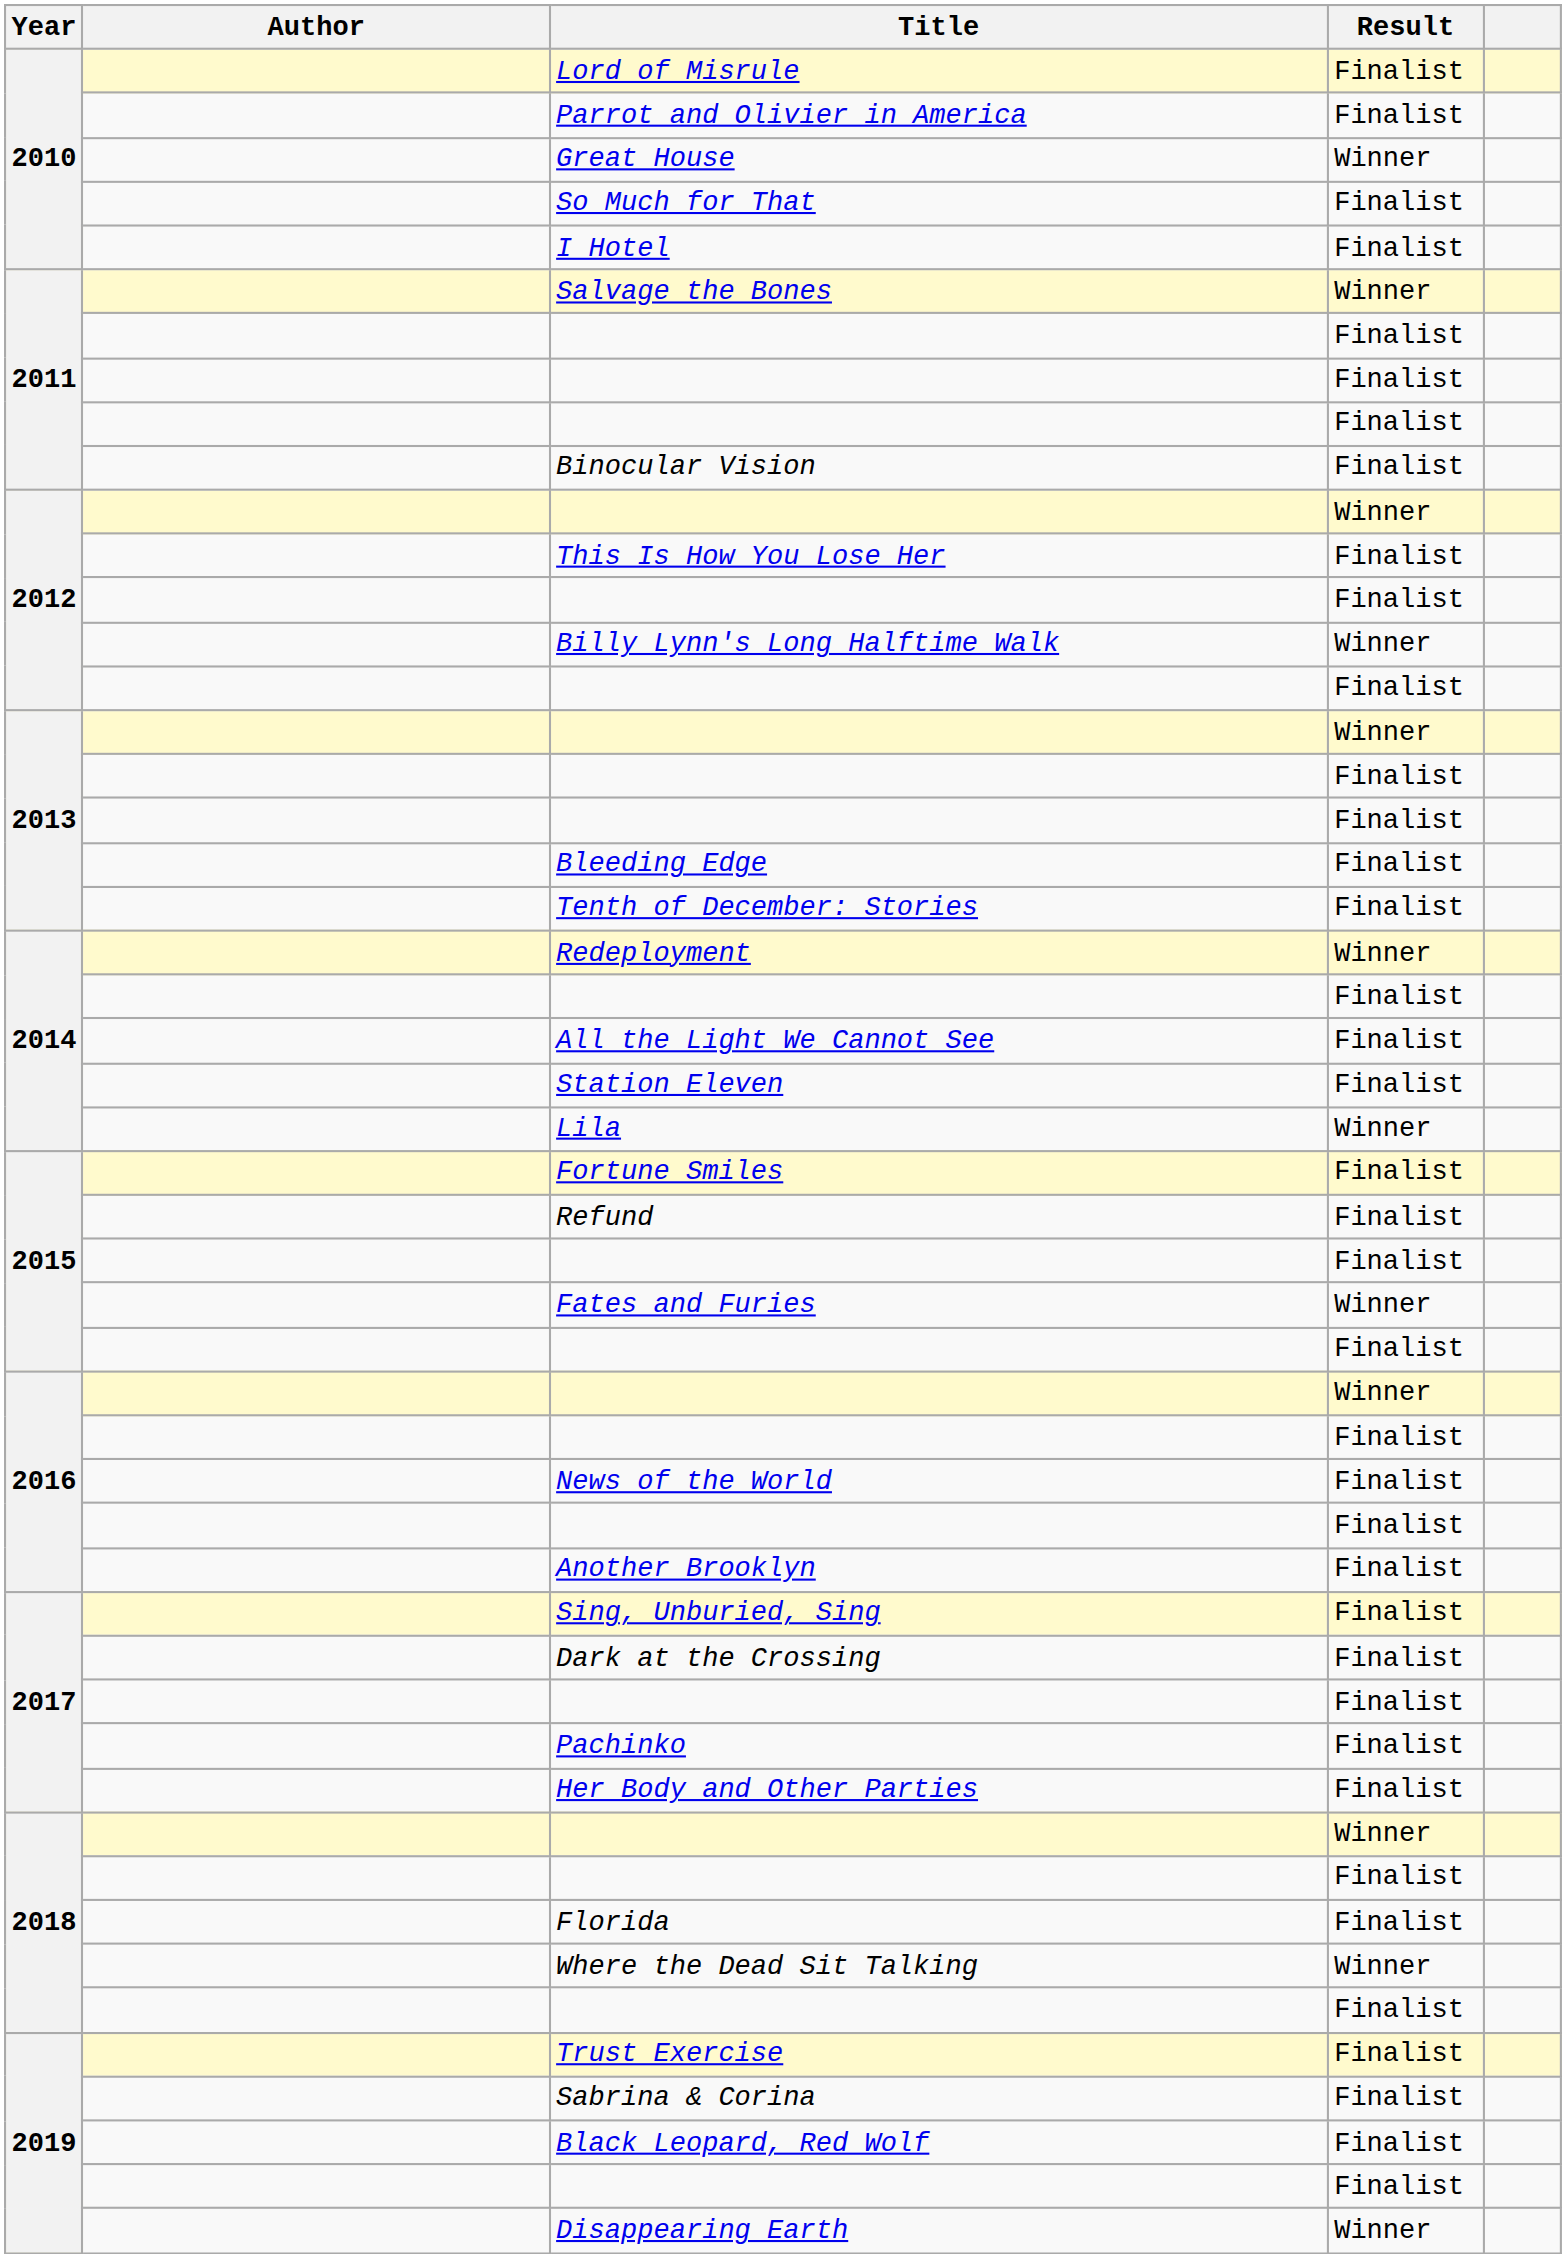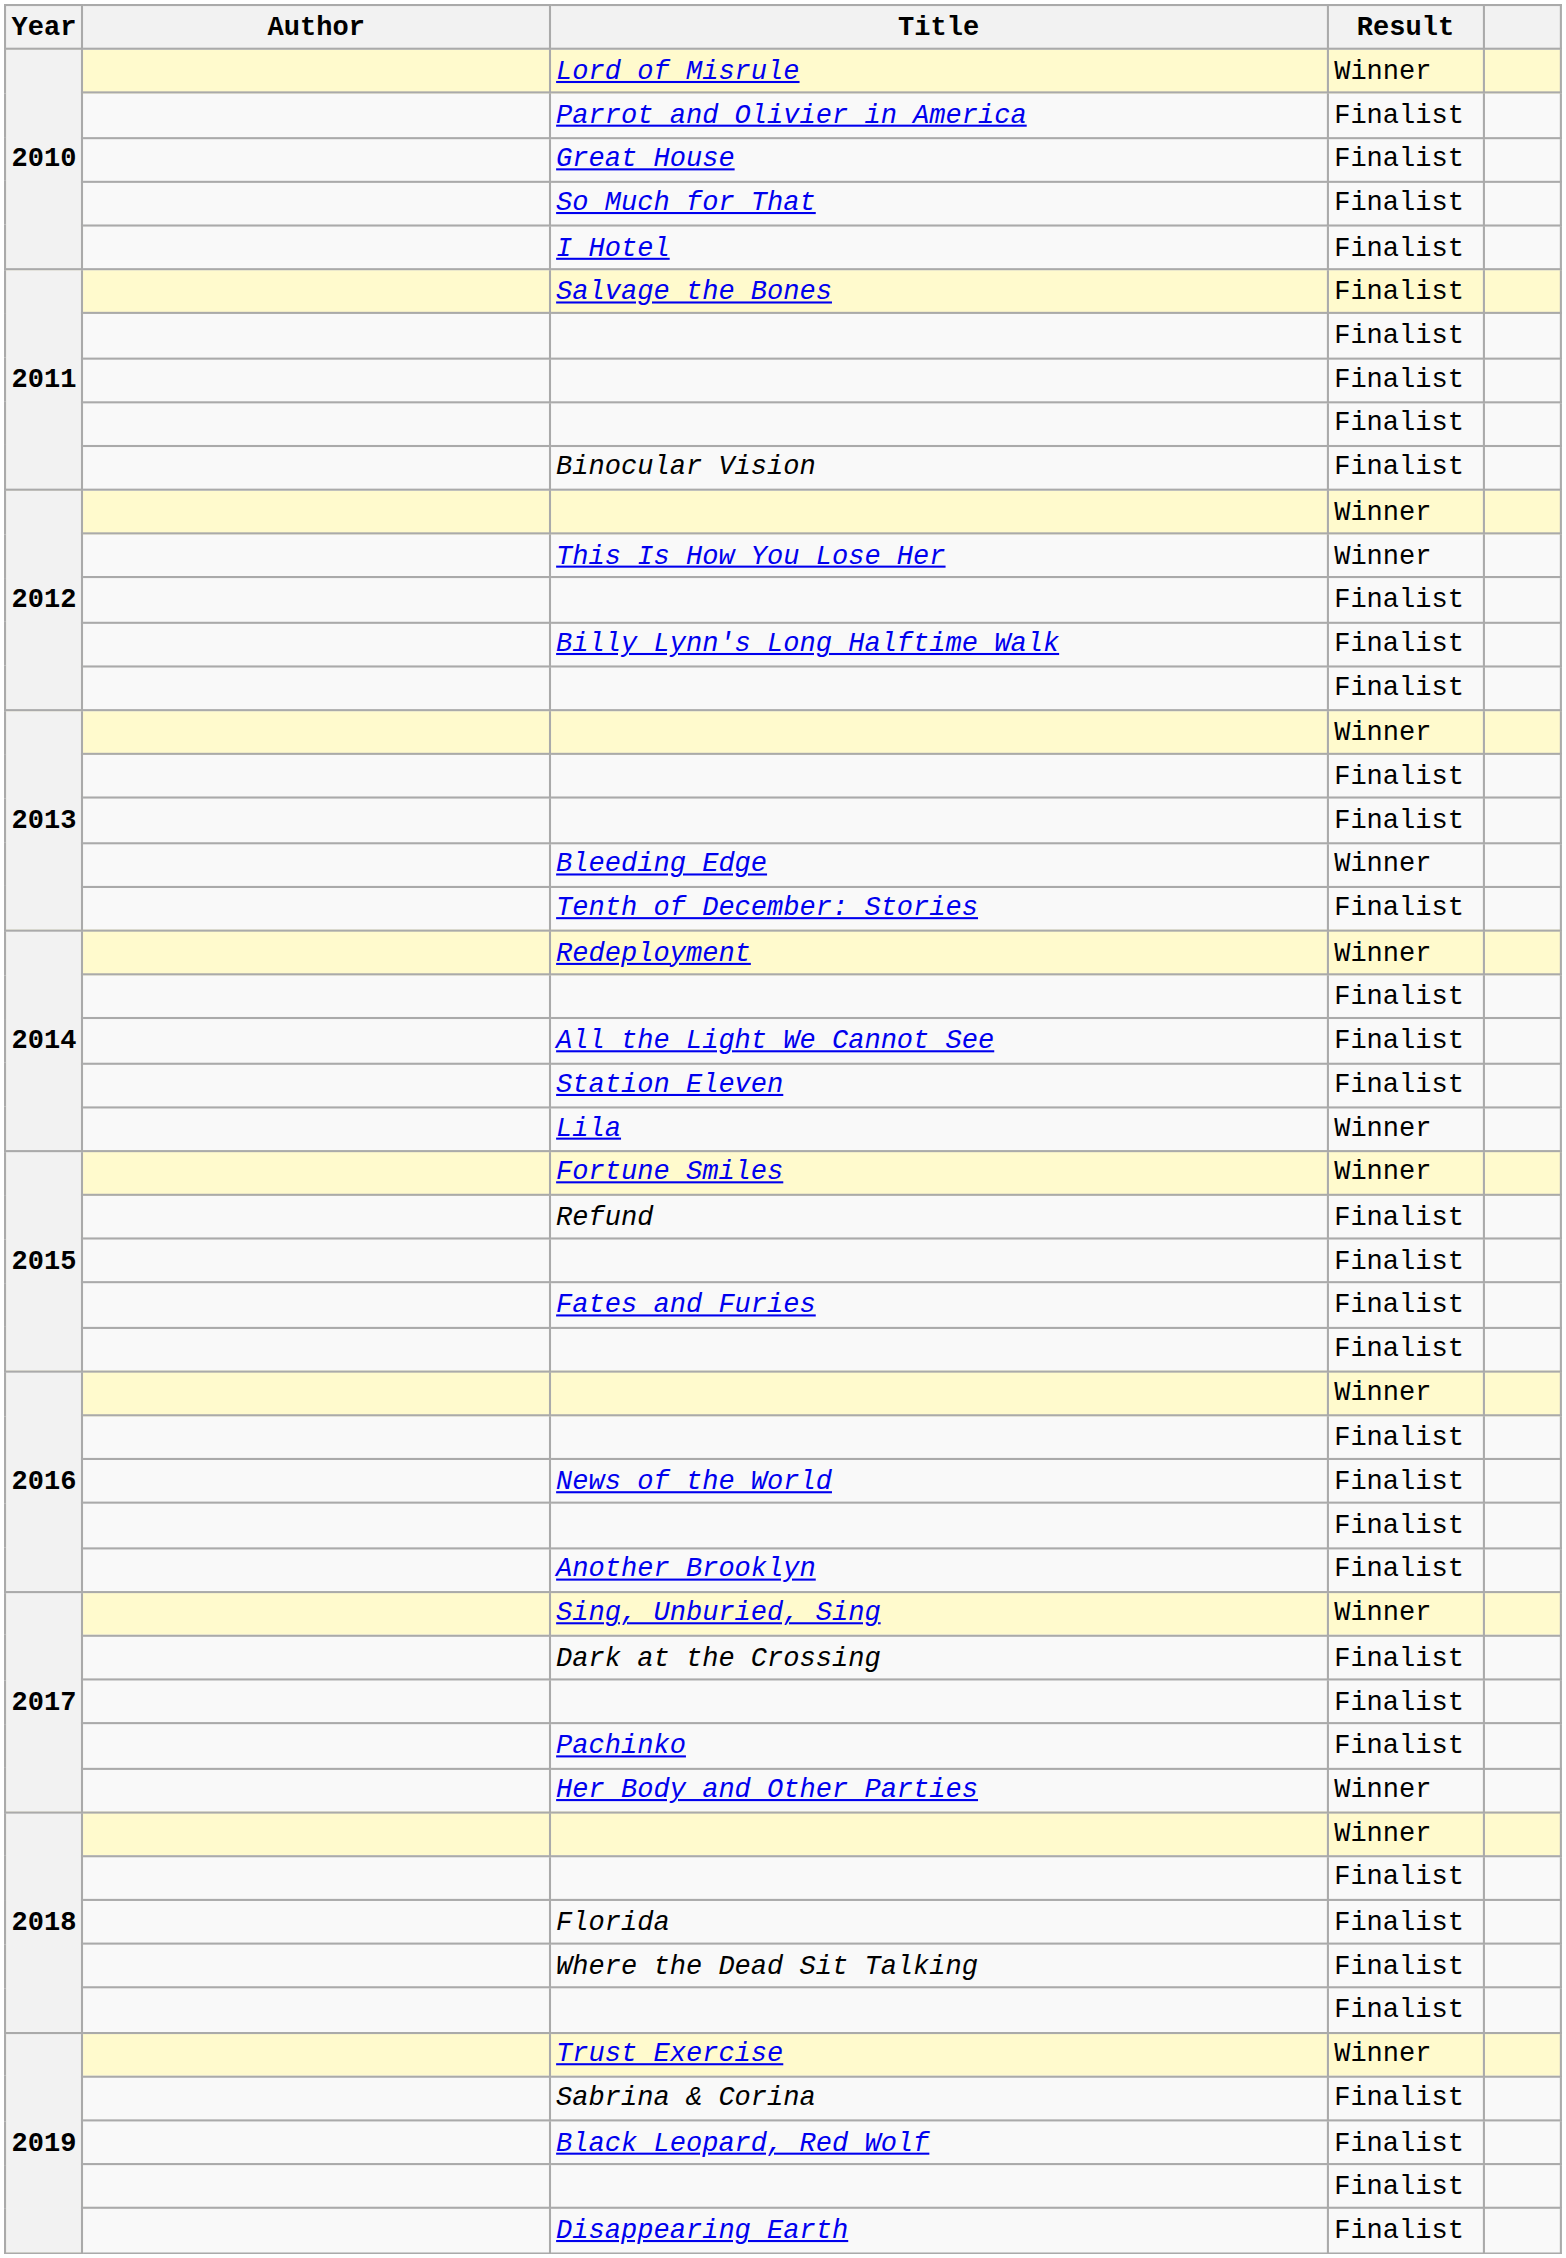Lord of Misrule | Result: Finalist -> Winner
Great House | Result: Winner -> Finalist
Salvage the Bones | Result: Winner -> Finalist
This Is How You Lose Her | Result: Finalist -> Winner
Billy Lynn's Long Halftime Walk | Result: Winner -> Finalist
Bleeding Edge | Result: Finalist -> Winner
Fortune Smiles | Result: Finalist -> Winner
Fates and Furies | Result: Winner -> Finalist
Sing, Unburied, Sing | Result: Finalist -> Winner
Her Body and Other Parties | Result: Finalist -> Winner
Where the Dead Sit Talking | Result: Winner -> Finalist
Trust Exercise | Result: Finalist -> Winner
Disappearing Earth | Result: Winner -> Finalist
